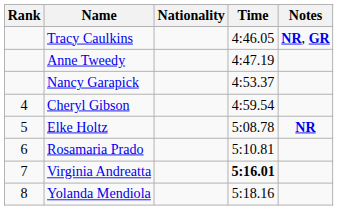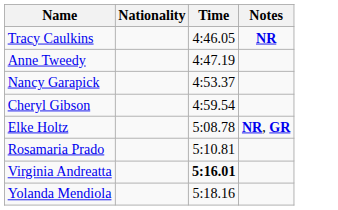- column: Rank | 4 | 5 | 6 | 7 | 8
Tracy Caulkins | Notes: NR, GR -> NR
Elke Holtz | Notes: NR -> NR, GR
